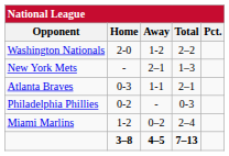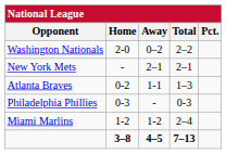Washington Nationals | Away: 1-2 -> 0–2
New York Mets | Total: 1–3 -> 2–1
Atlanta Braves | Home: 0-3 -> 0-2
Atlanta Braves | Total: 2–1 -> 1–3
Philadelphia Phillies | Home: 0-2 -> 0-3
Miami Marlins | Away: 0–2 -> 1-2
